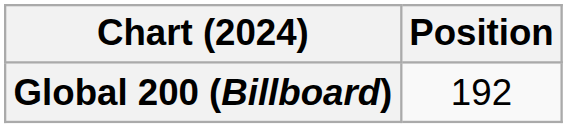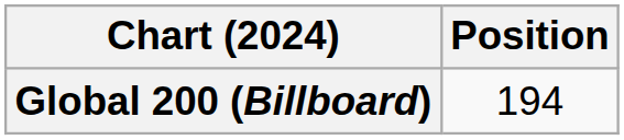Global 200 (Billboard) | Position: 192 -> 194
